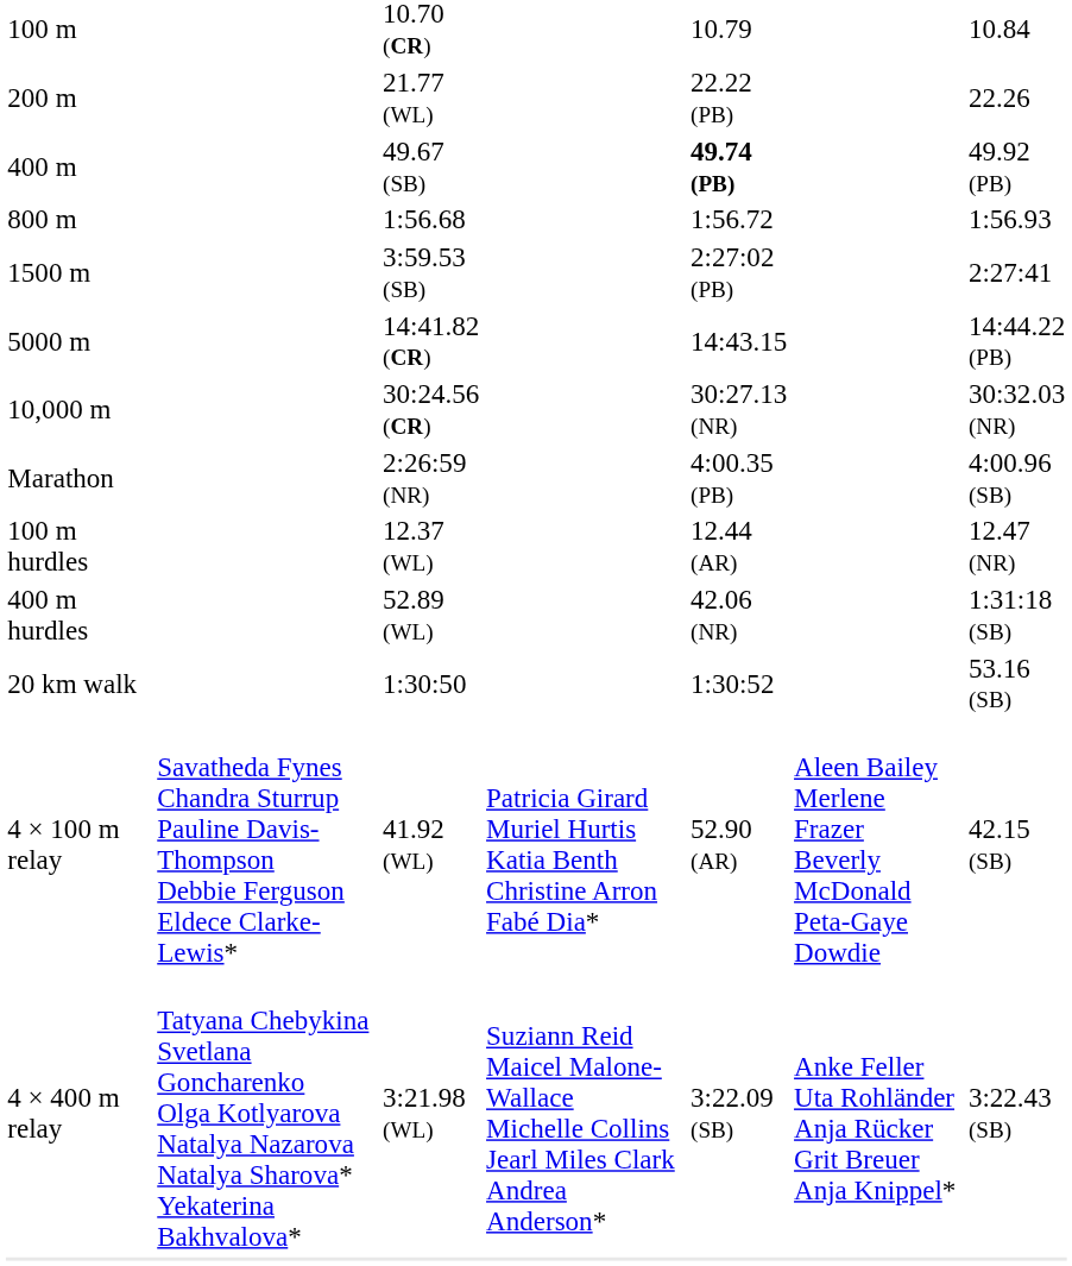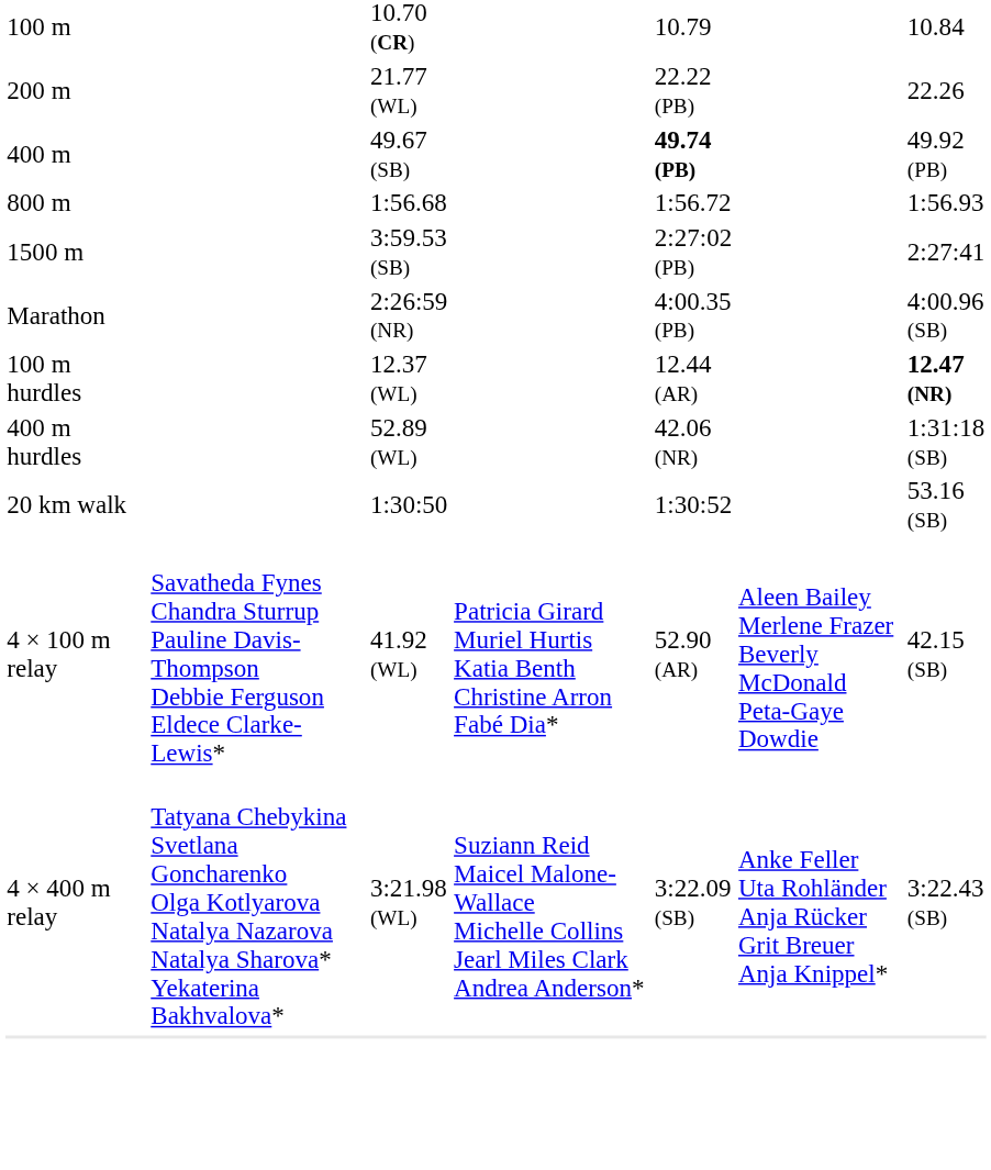- row: 5000 m | 14:41.82 (CR) | 14:43.15 | 14:44.22 (PB)
- row: 10,000 m | 30:24.56 (CR) | 30:27.13 (NR) | 30:32.03 (NR)
12.37 (WL) | column 7: normal -> bold
